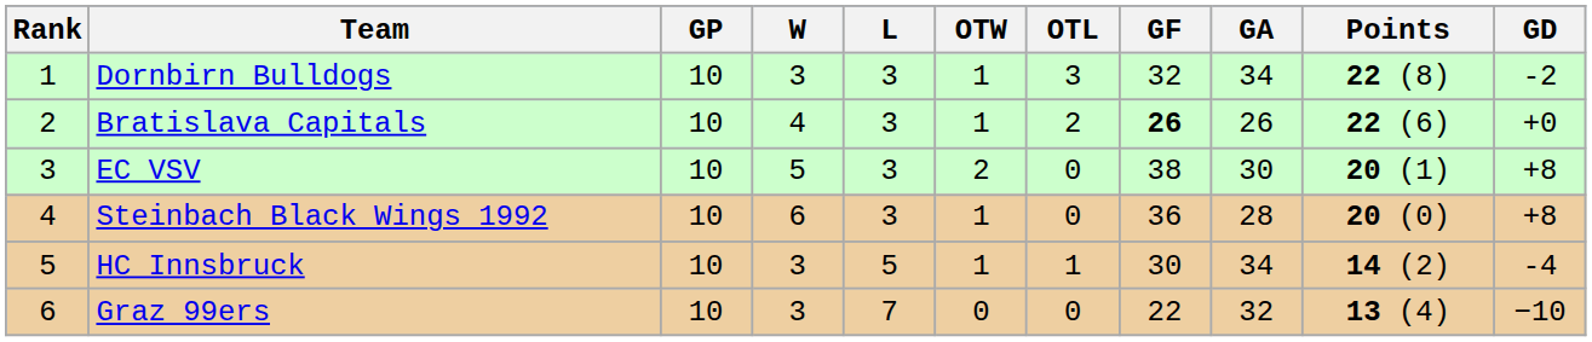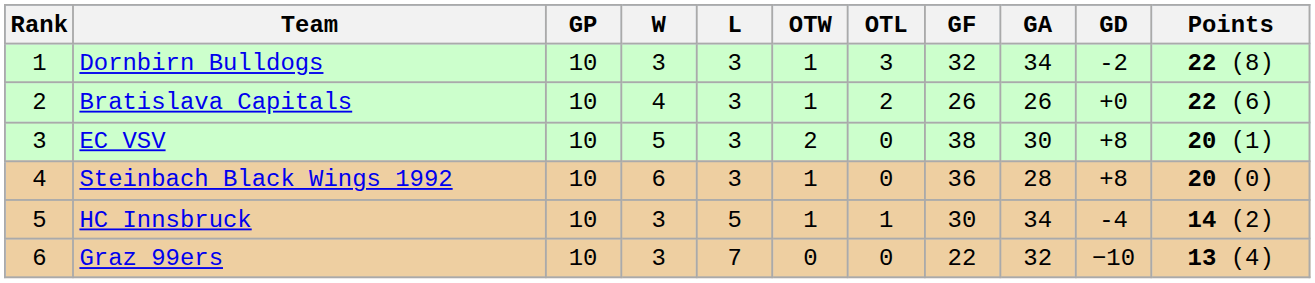columns swapped: GD <-> Points
Bratislava Capitals | GF: bold -> normal
